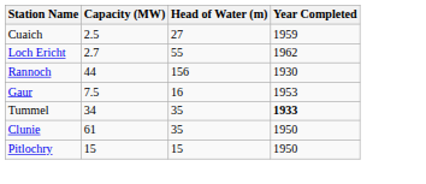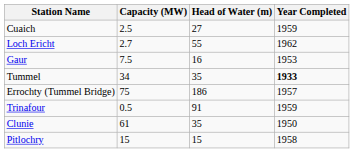- row: Rannoch | 44 | 156 | 1930
+ row: Errochty (Tummel Bridge) | 75 | 186 | 1957
+ row: Trinafour | 0.5 | 91 | 1959
Pitlochry | Year Completed: 1950 -> 1958
